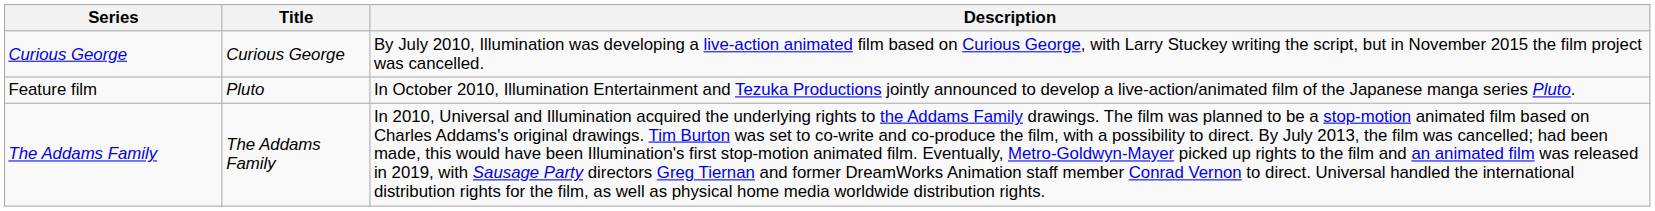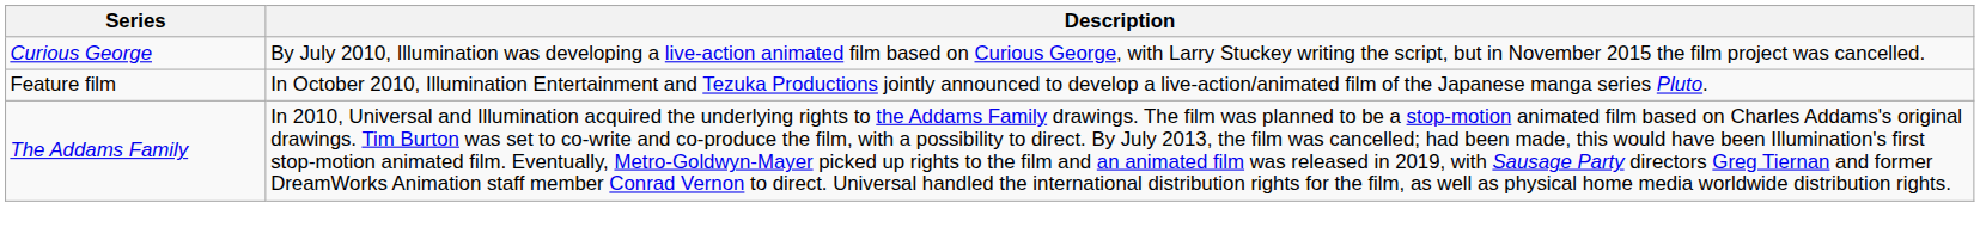- column: Title | Curious George | Pluto | The Addams Family
